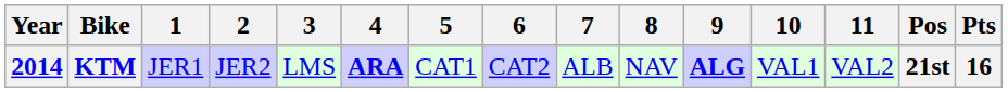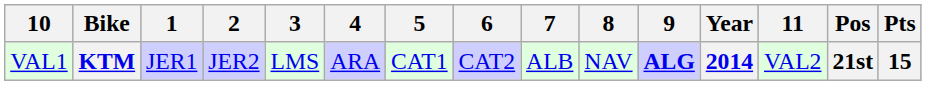columns swapped: Year <-> 10
KTM | 4: bold -> normal
KTM | Pts: 16 -> 15
